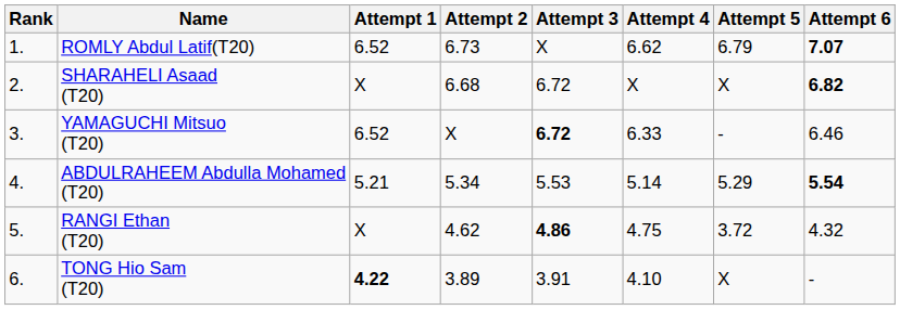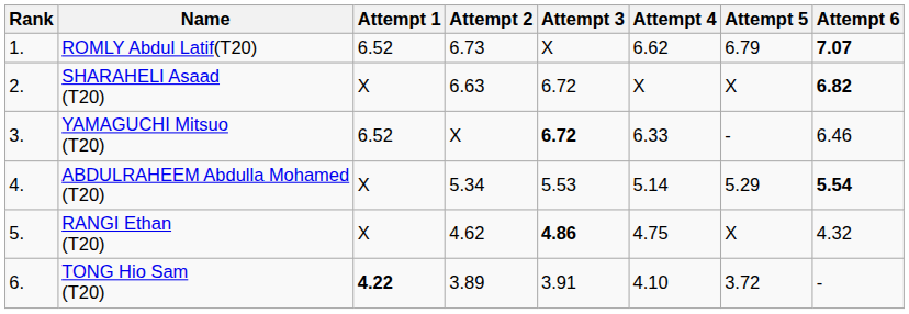SHARAHELI Asaad (T20) | Attempt 2: 6.68 -> 6.63
ABDULRAHEEM Abdulla Mohamed (T20) | Attempt 1: 5.21 -> X
RANGI Ethan (T20) | Attempt 5: 3.72 -> X
TONG Hio Sam (T20) | Attempt 5: X -> 3.72
